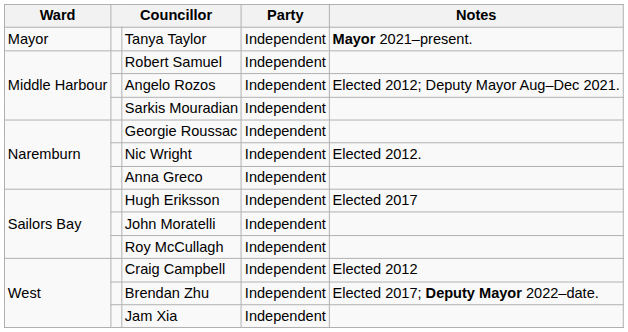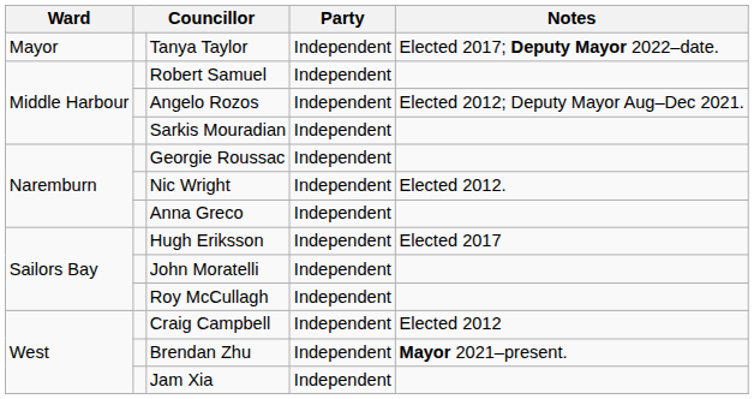Tanya Taylor | Notes: Mayor 2021–present. -> Elected 2017; Deputy Mayor 2022–date.
Brendan Zhu | Notes: Elected 2017; Deputy Mayor 2022–date. -> Mayor 2021–present.
